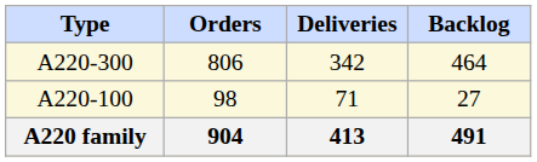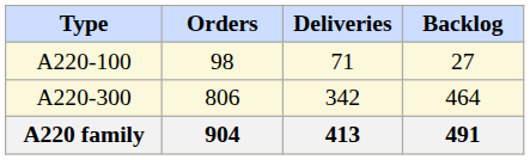rows swapped: A220-100 <-> A220-300
